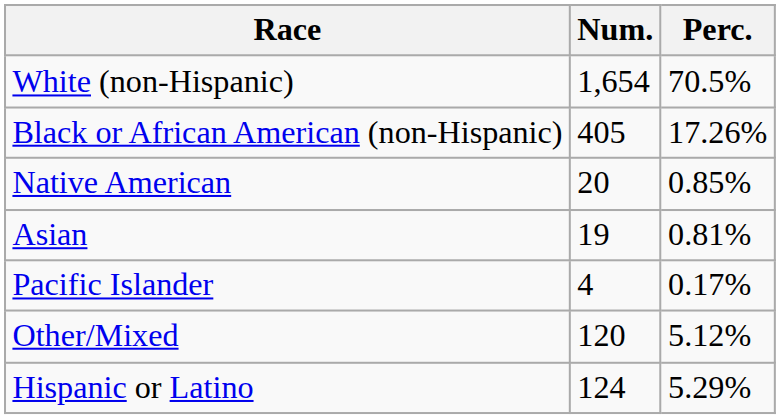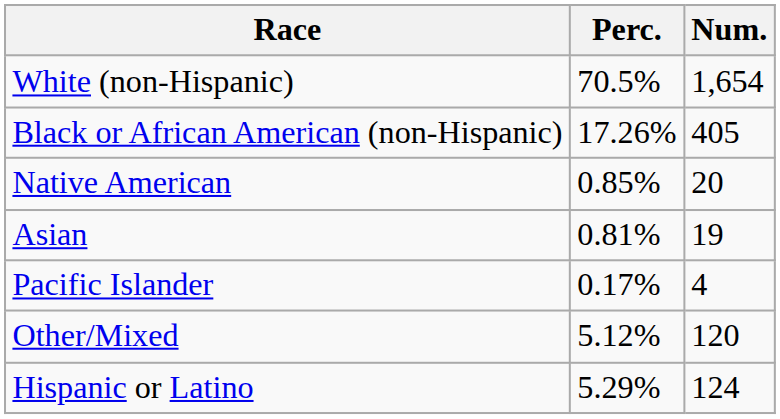columns swapped: Num. <-> Perc.
